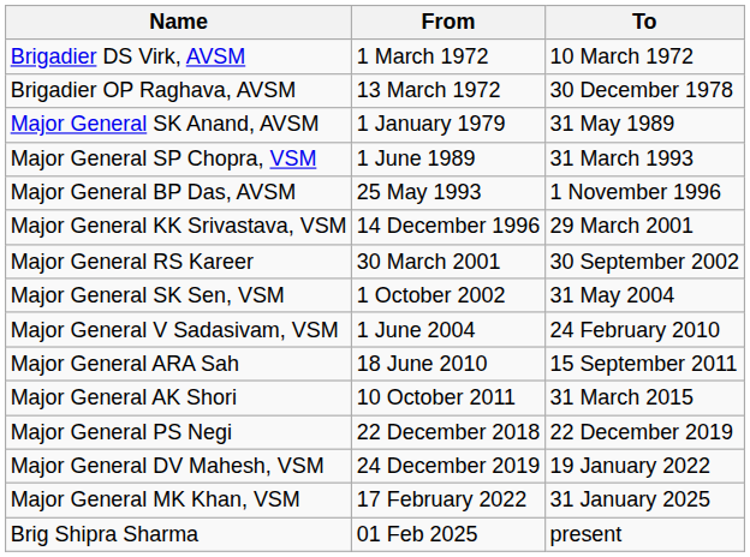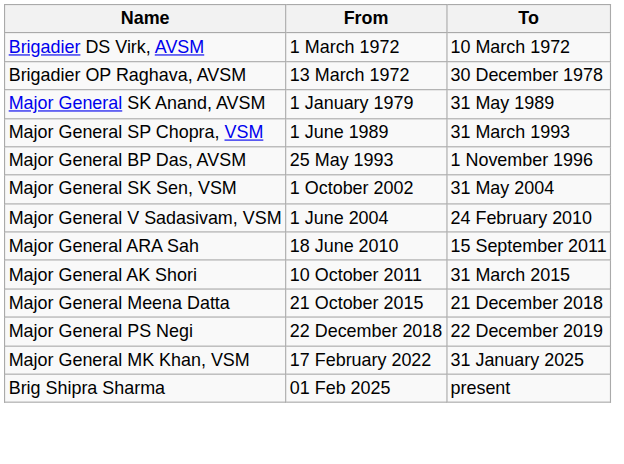- row: Major General KK Srivastava, VSM | 14 December 1996 | 29 March 2001
- row: Major General RS Kareer | 30 March 2001 | 30 September 2002
+ row: Major General Meena Datta | 21 October 2015 | 21 December 2018
- row: Major General DV Mahesh, VSM | 24 December 2019 | 19 January 2022
